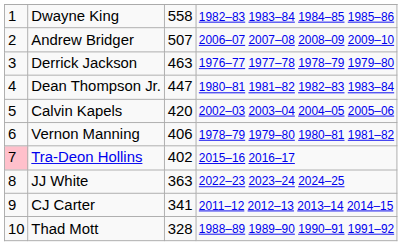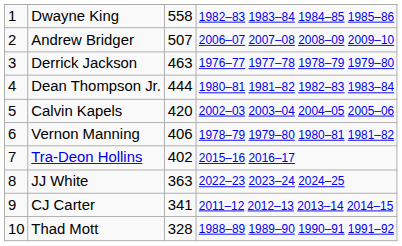Dean Thompson Jr. | column 3: 447 -> 444
Tra-Deon Hollins | column 1: pink background -> no background
